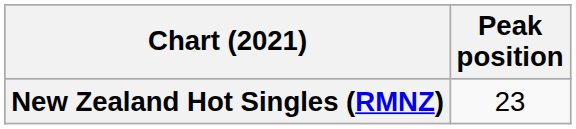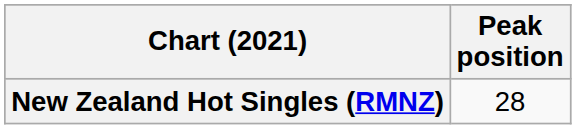New Zealand Hot Singles (RMNZ) | Peak position: 23 -> 28
